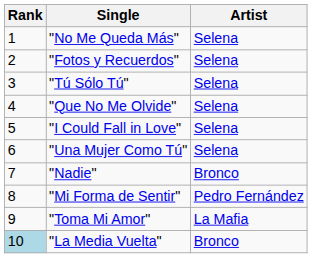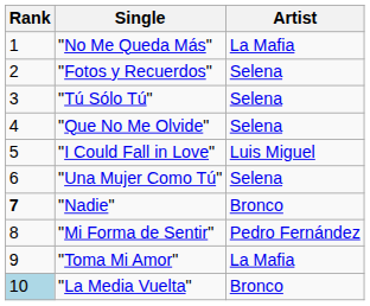"No Me Queda Más" | Artist: Selena -> La Mafia
"I Could Fall in Love" | Artist: Selena -> Luis Miguel
"Nadie" | Rank: normal -> bold
